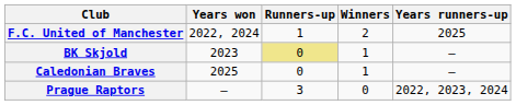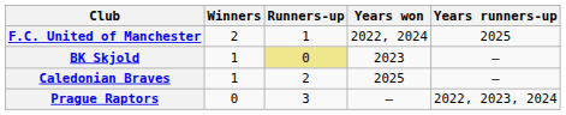columns swapped: Winners <-> Years won
Caledonian Braves | Runners-up: 0 -> 2
